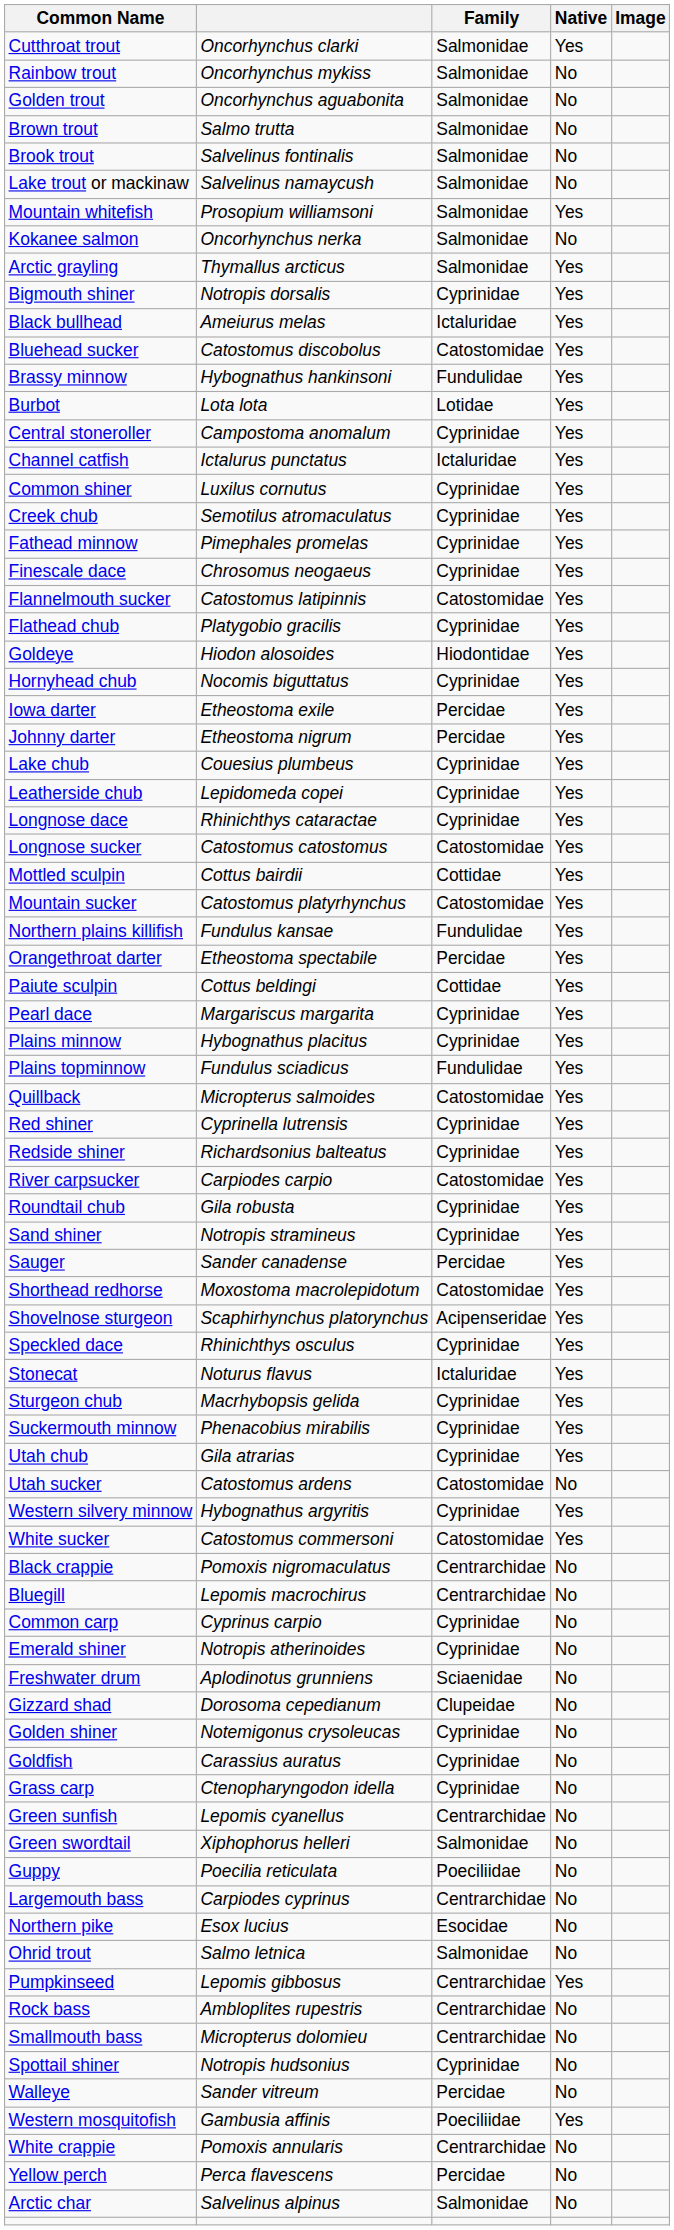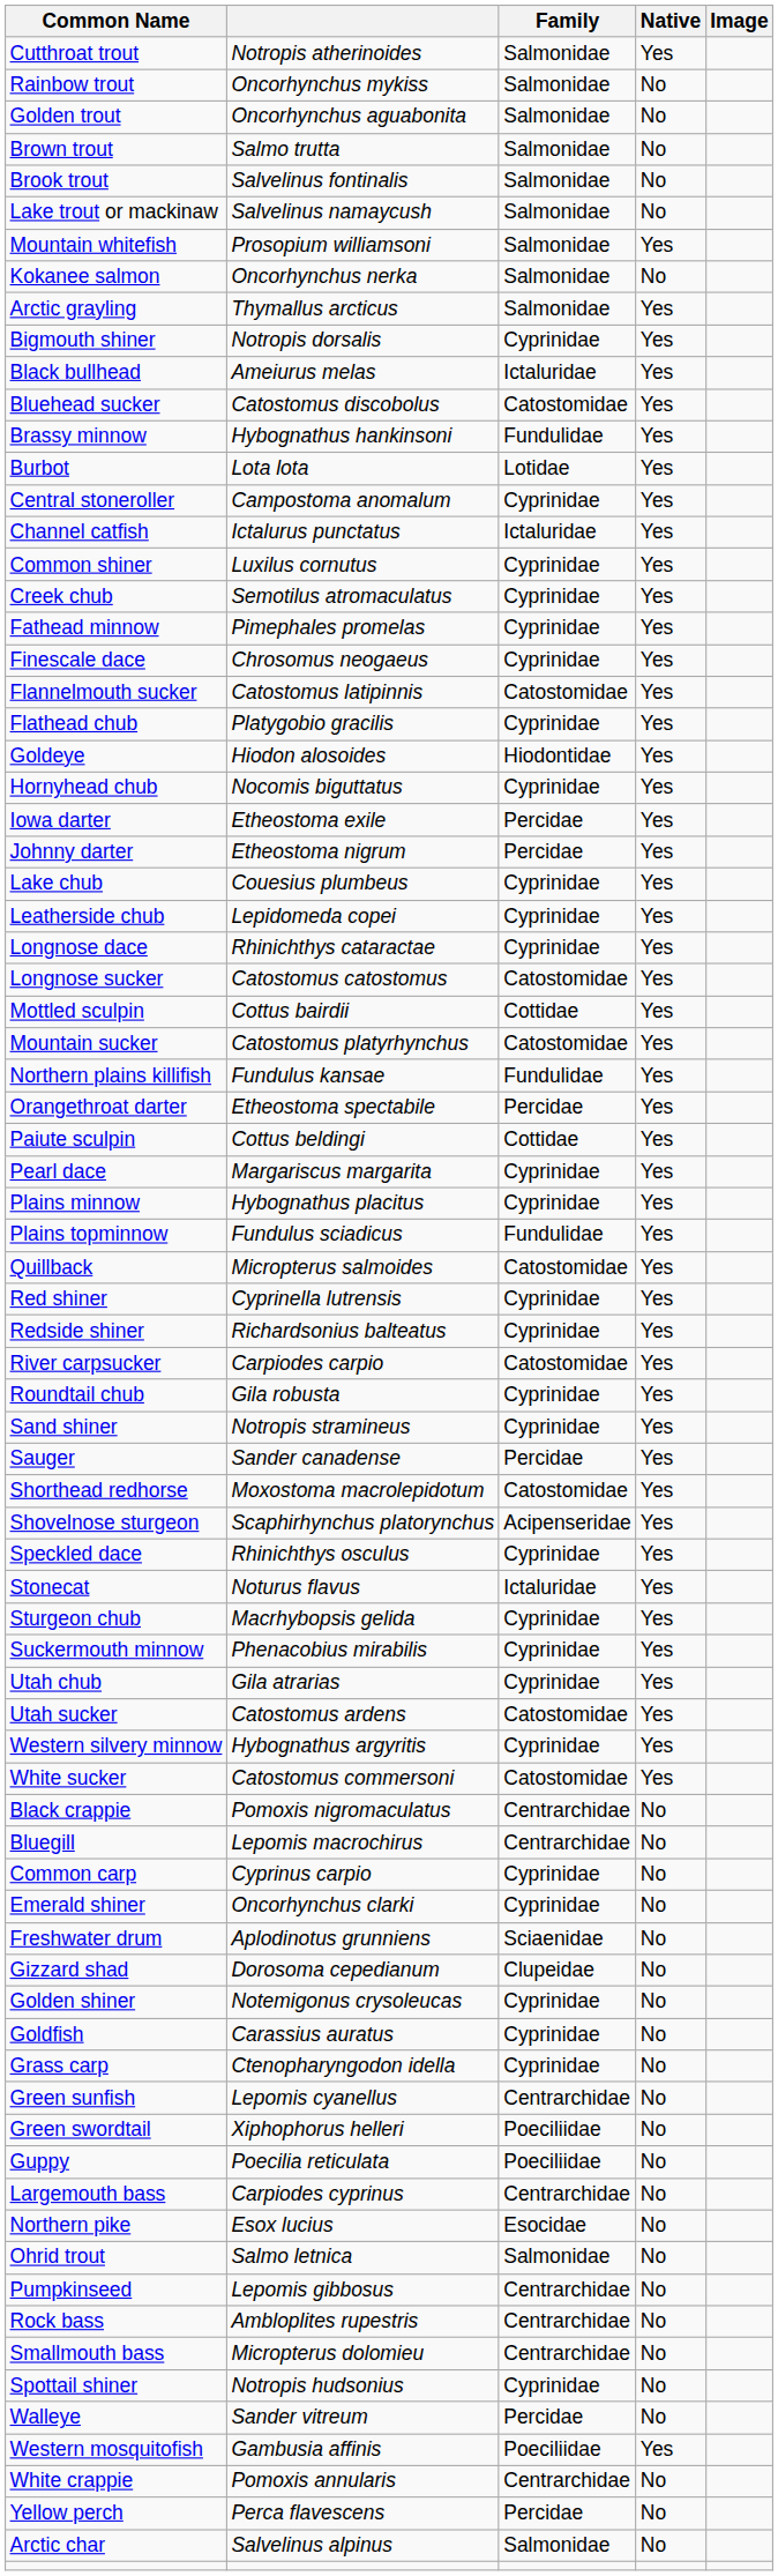Cutthroat trout | column 2: Oncorhynchus clarki -> Notropis atherinoides
Utah sucker | Native: No -> Yes
Emerald shiner | column 2: Notropis atherinoides -> Oncorhynchus clarki
Green swordtail | Family: Salmonidae -> Poeciliidae
Pumpkinseed | Native: Yes -> No
